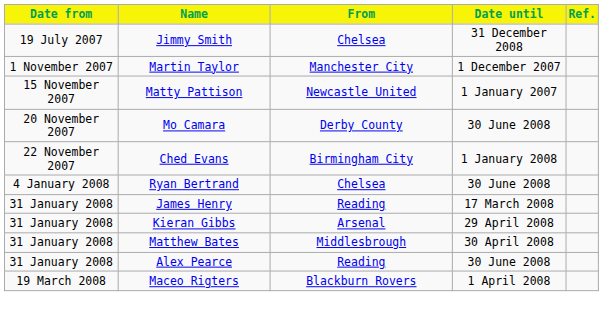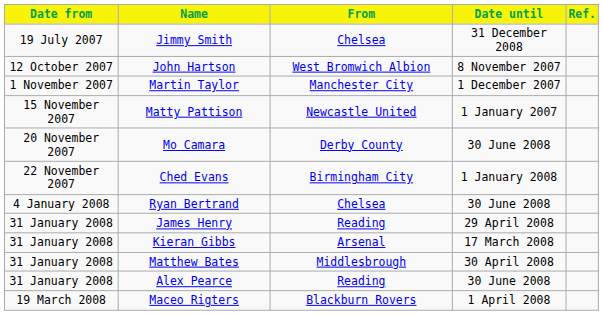+ row: 12 October 2007 | John Hartson | West Bromwich Albion | 8 November 2007
James Henry | Date until: 17 March 2008 -> 29 April 2008
Kieran Gibbs | Date until: 29 April 2008 -> 17 March 2008
